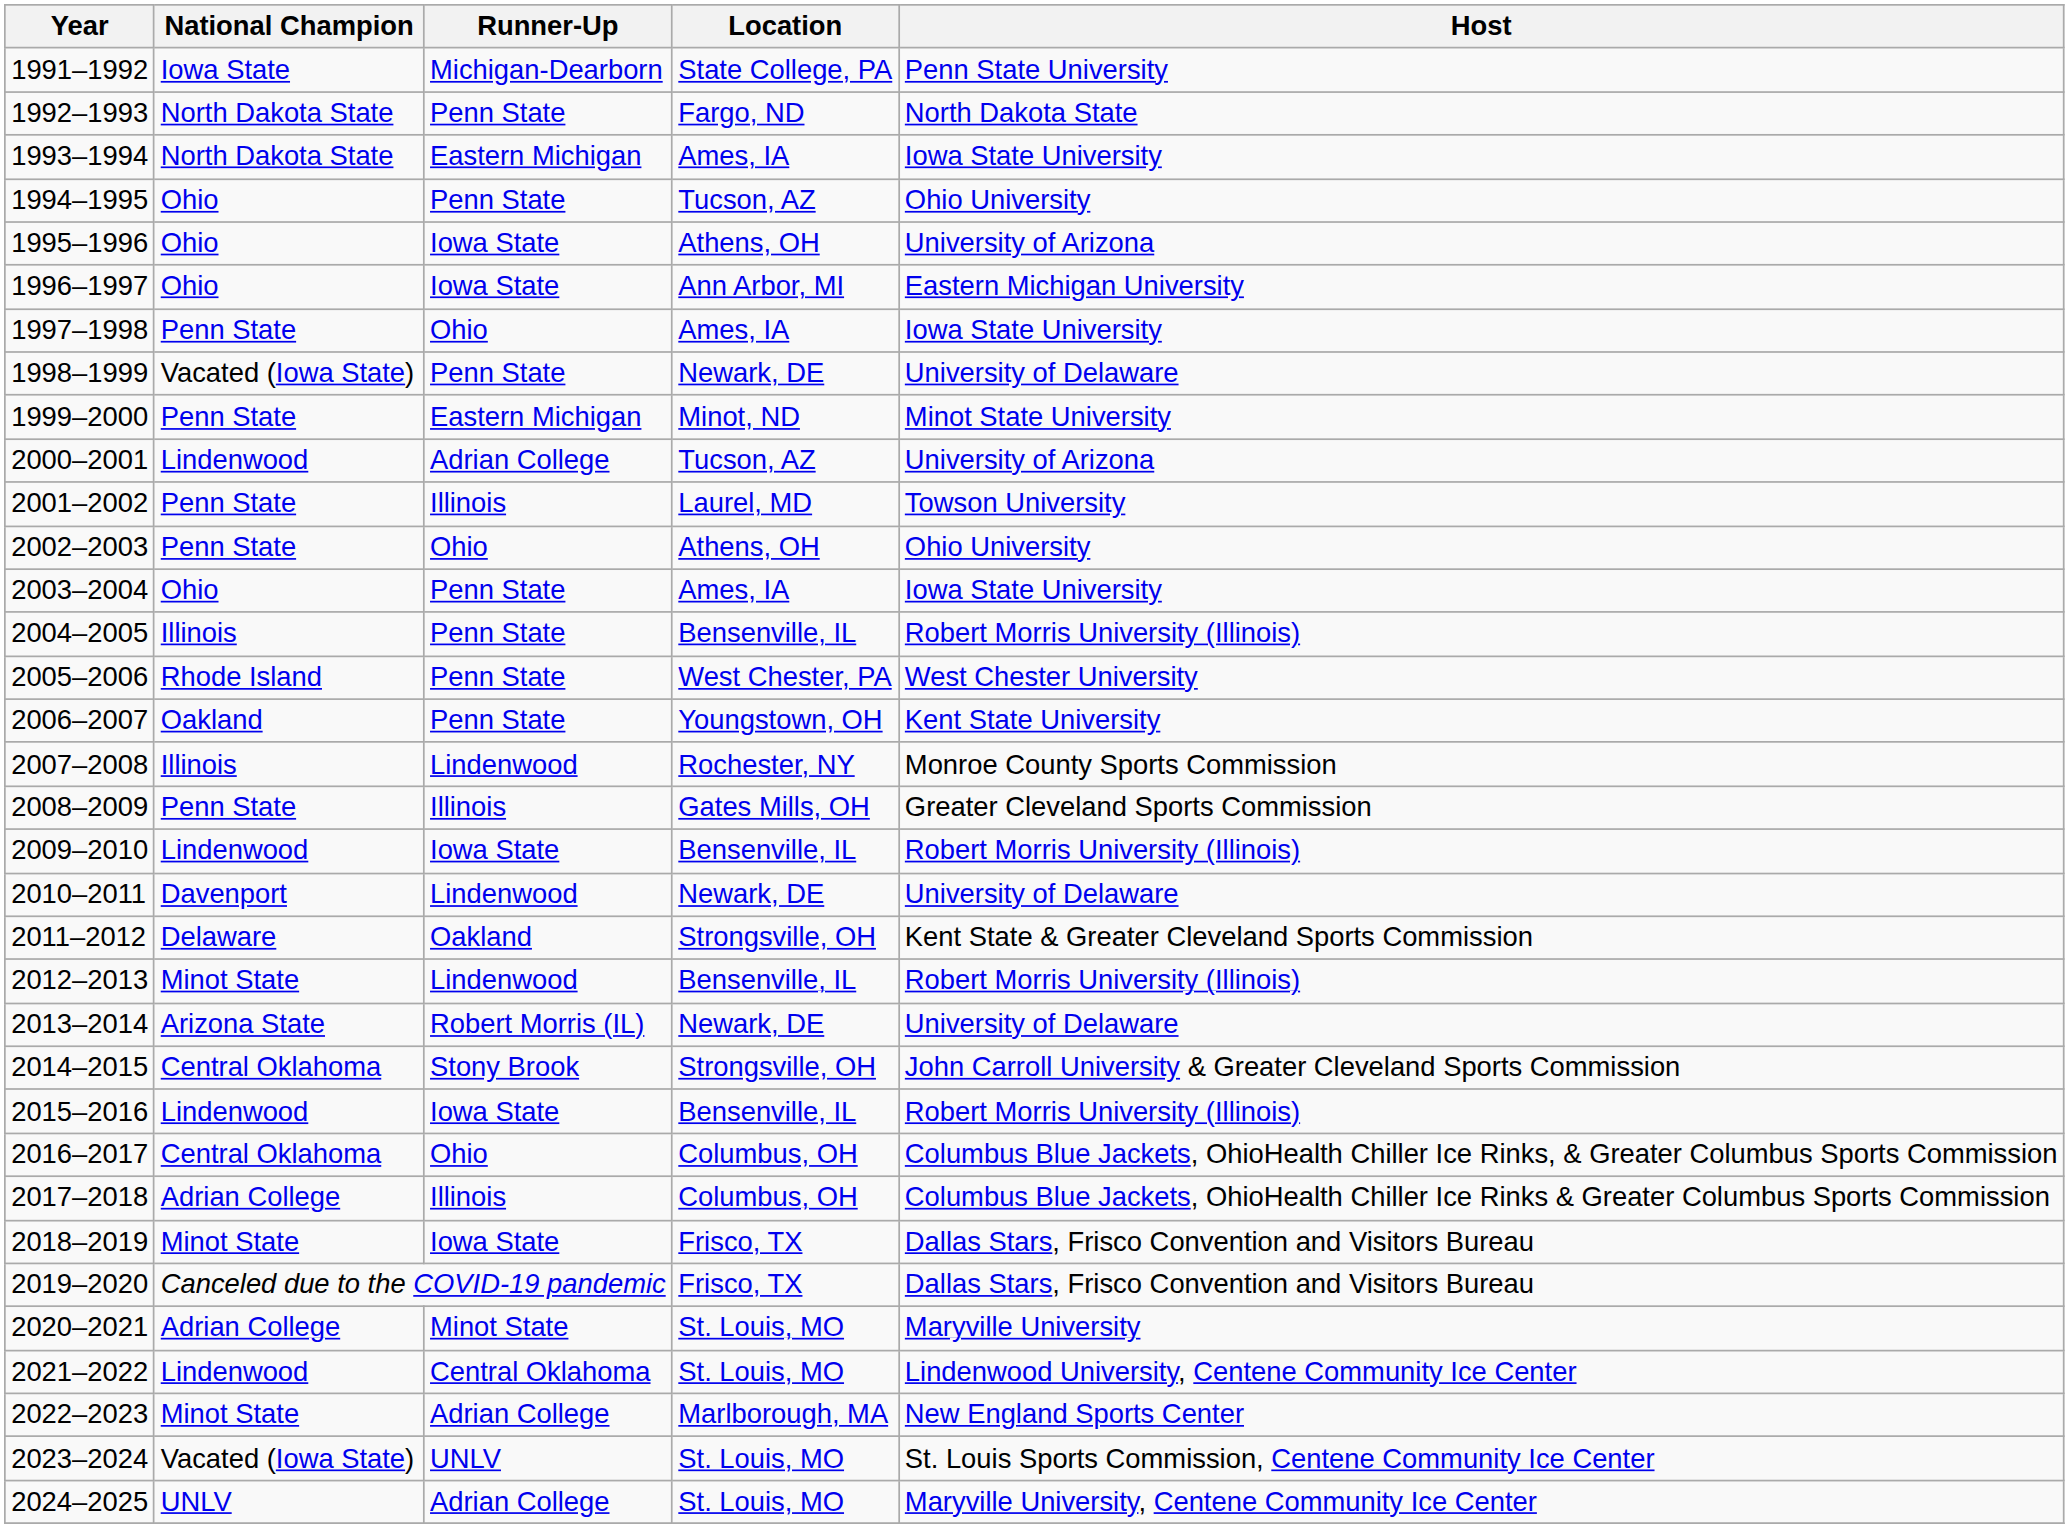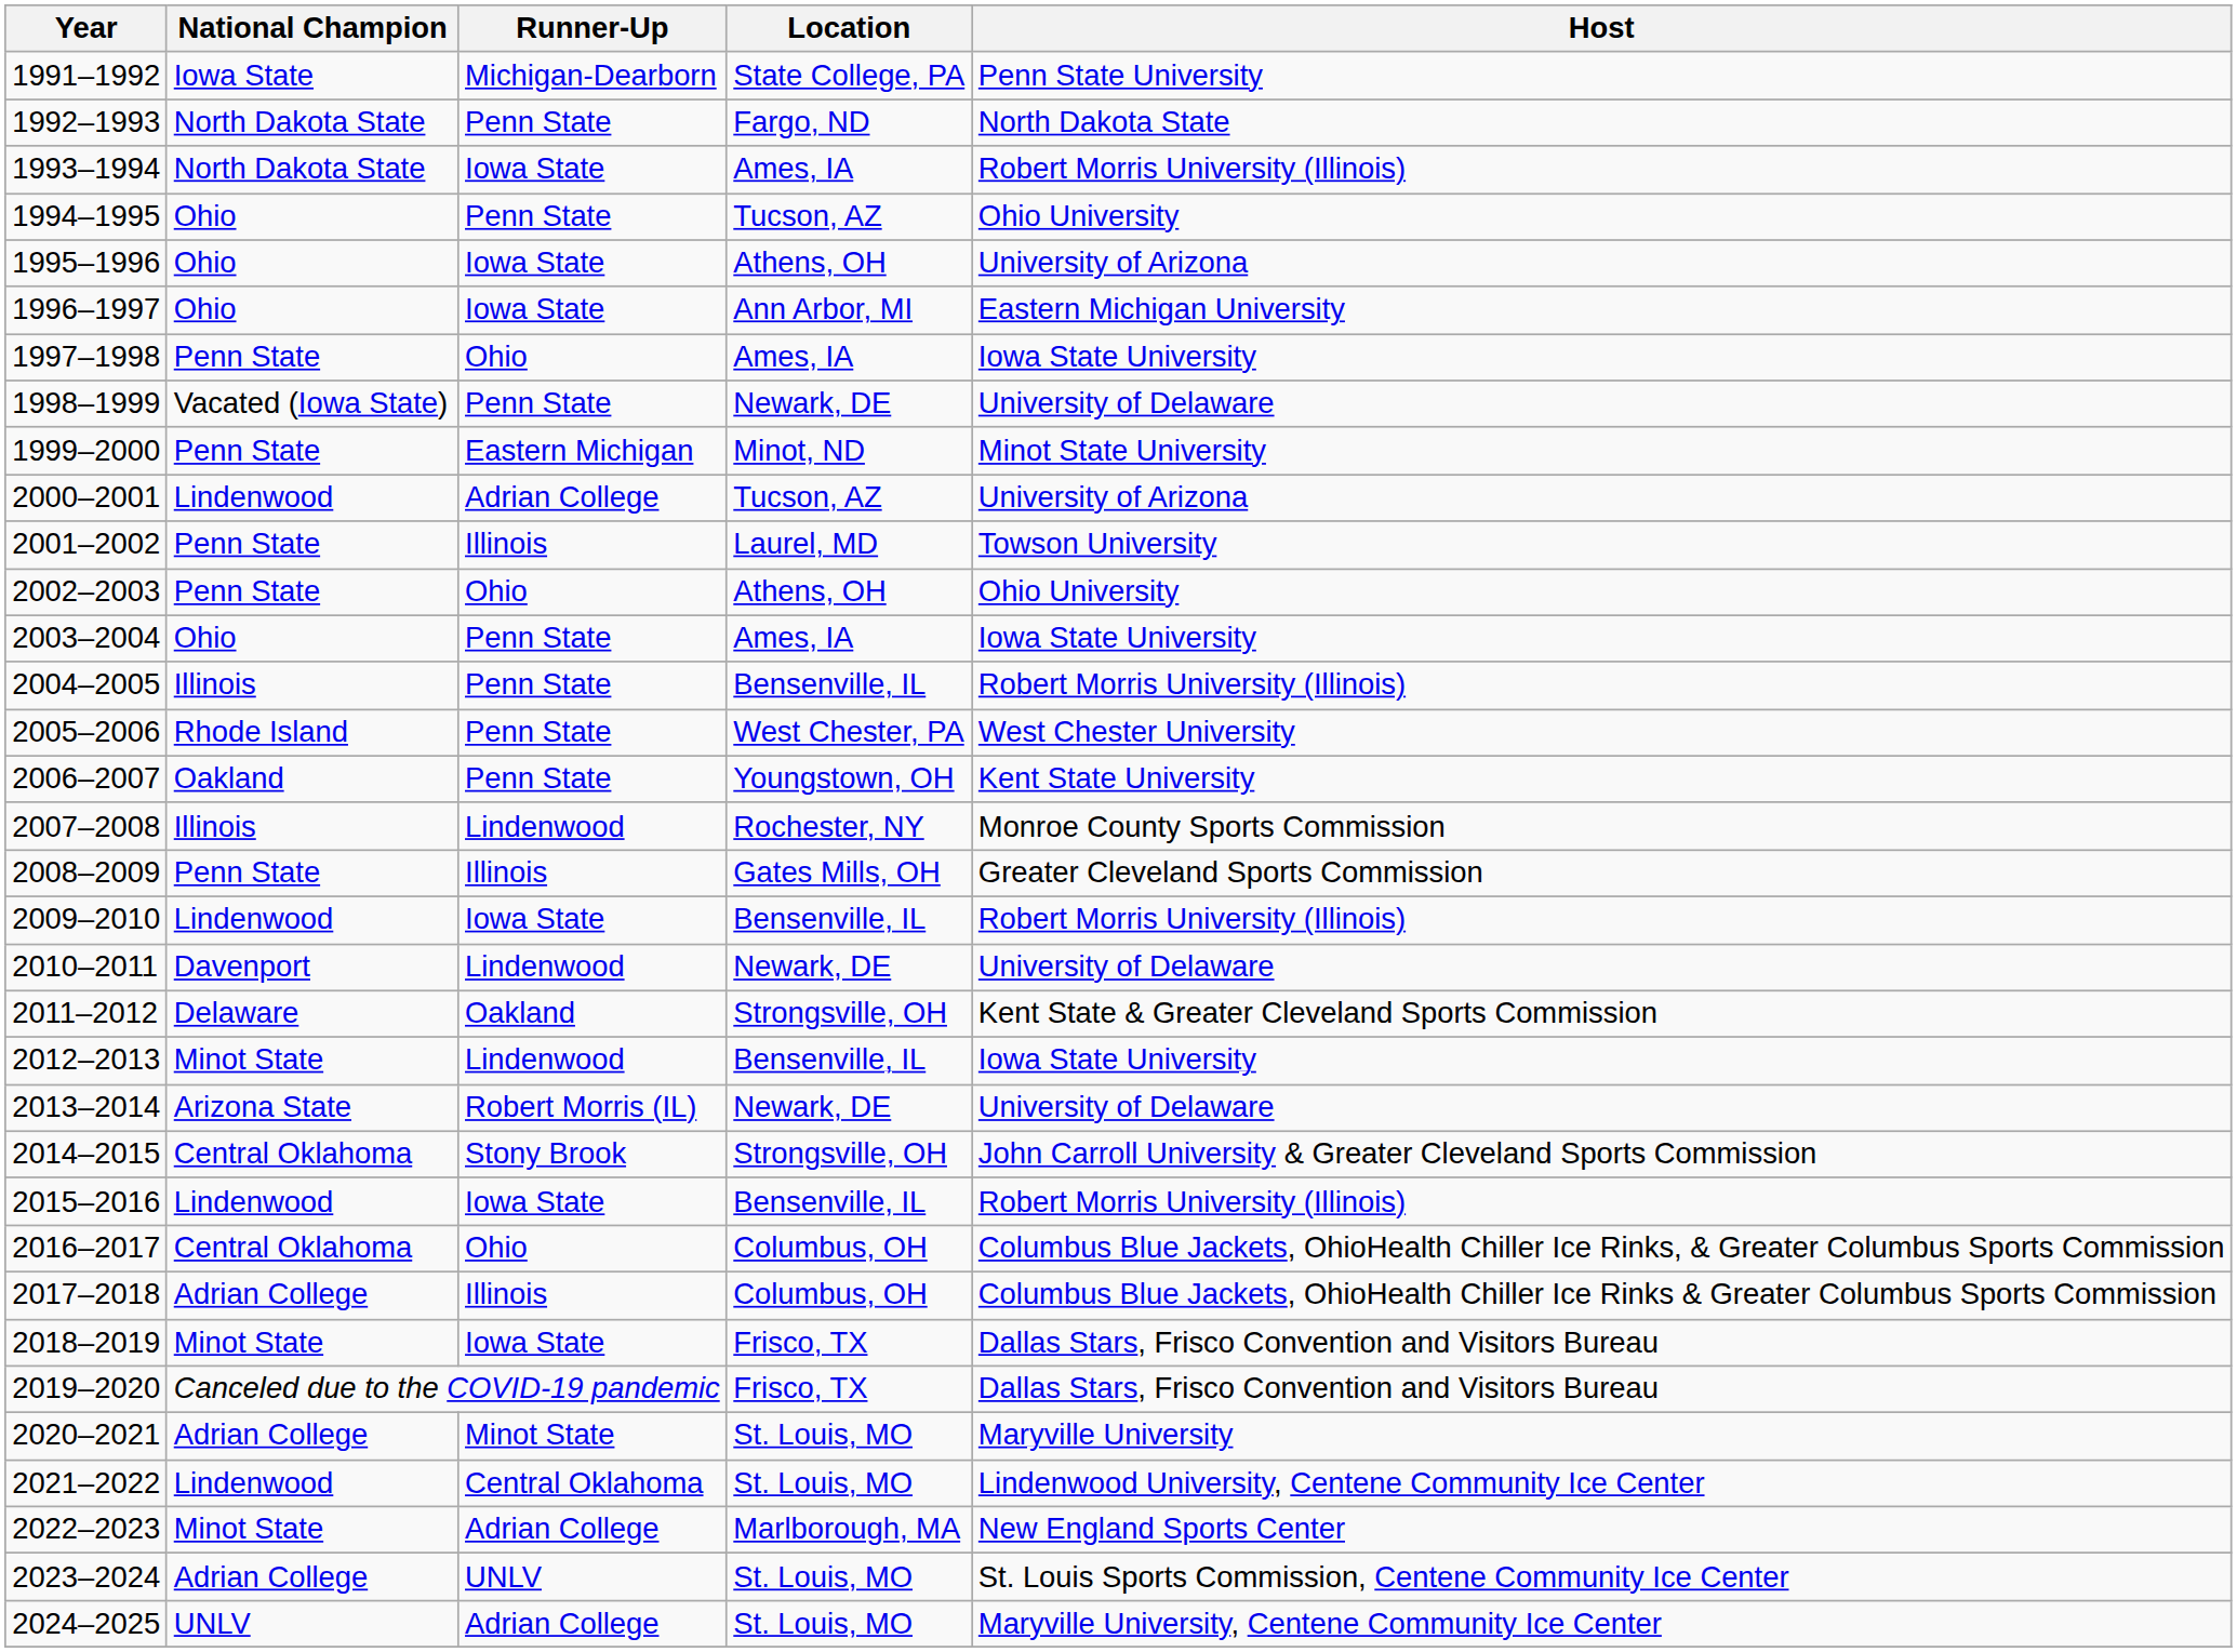1993–1994 | Runner-Up: Eastern Michigan -> Iowa State
1993–1994 | Host: Iowa State University -> Robert Morris University (Illinois)
2012–2013 | Host: Robert Morris University (Illinois) -> Iowa State University
2023–2024 | National Champion: Vacated (Iowa State) -> Adrian College
